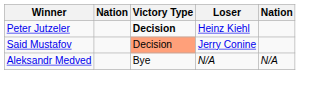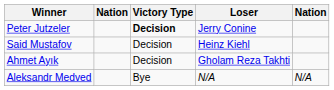Peter Jutzeler | Loser: Heinz Kiehl -> Jerry Conine
Said Mustafov | Victory Type: lightsalmon background -> no background
Said Mustafov | Loser: Jerry Conine -> Heinz Kiehl
+ row: Ahmet Ayık | Decision | Gholam Reza Takhti
